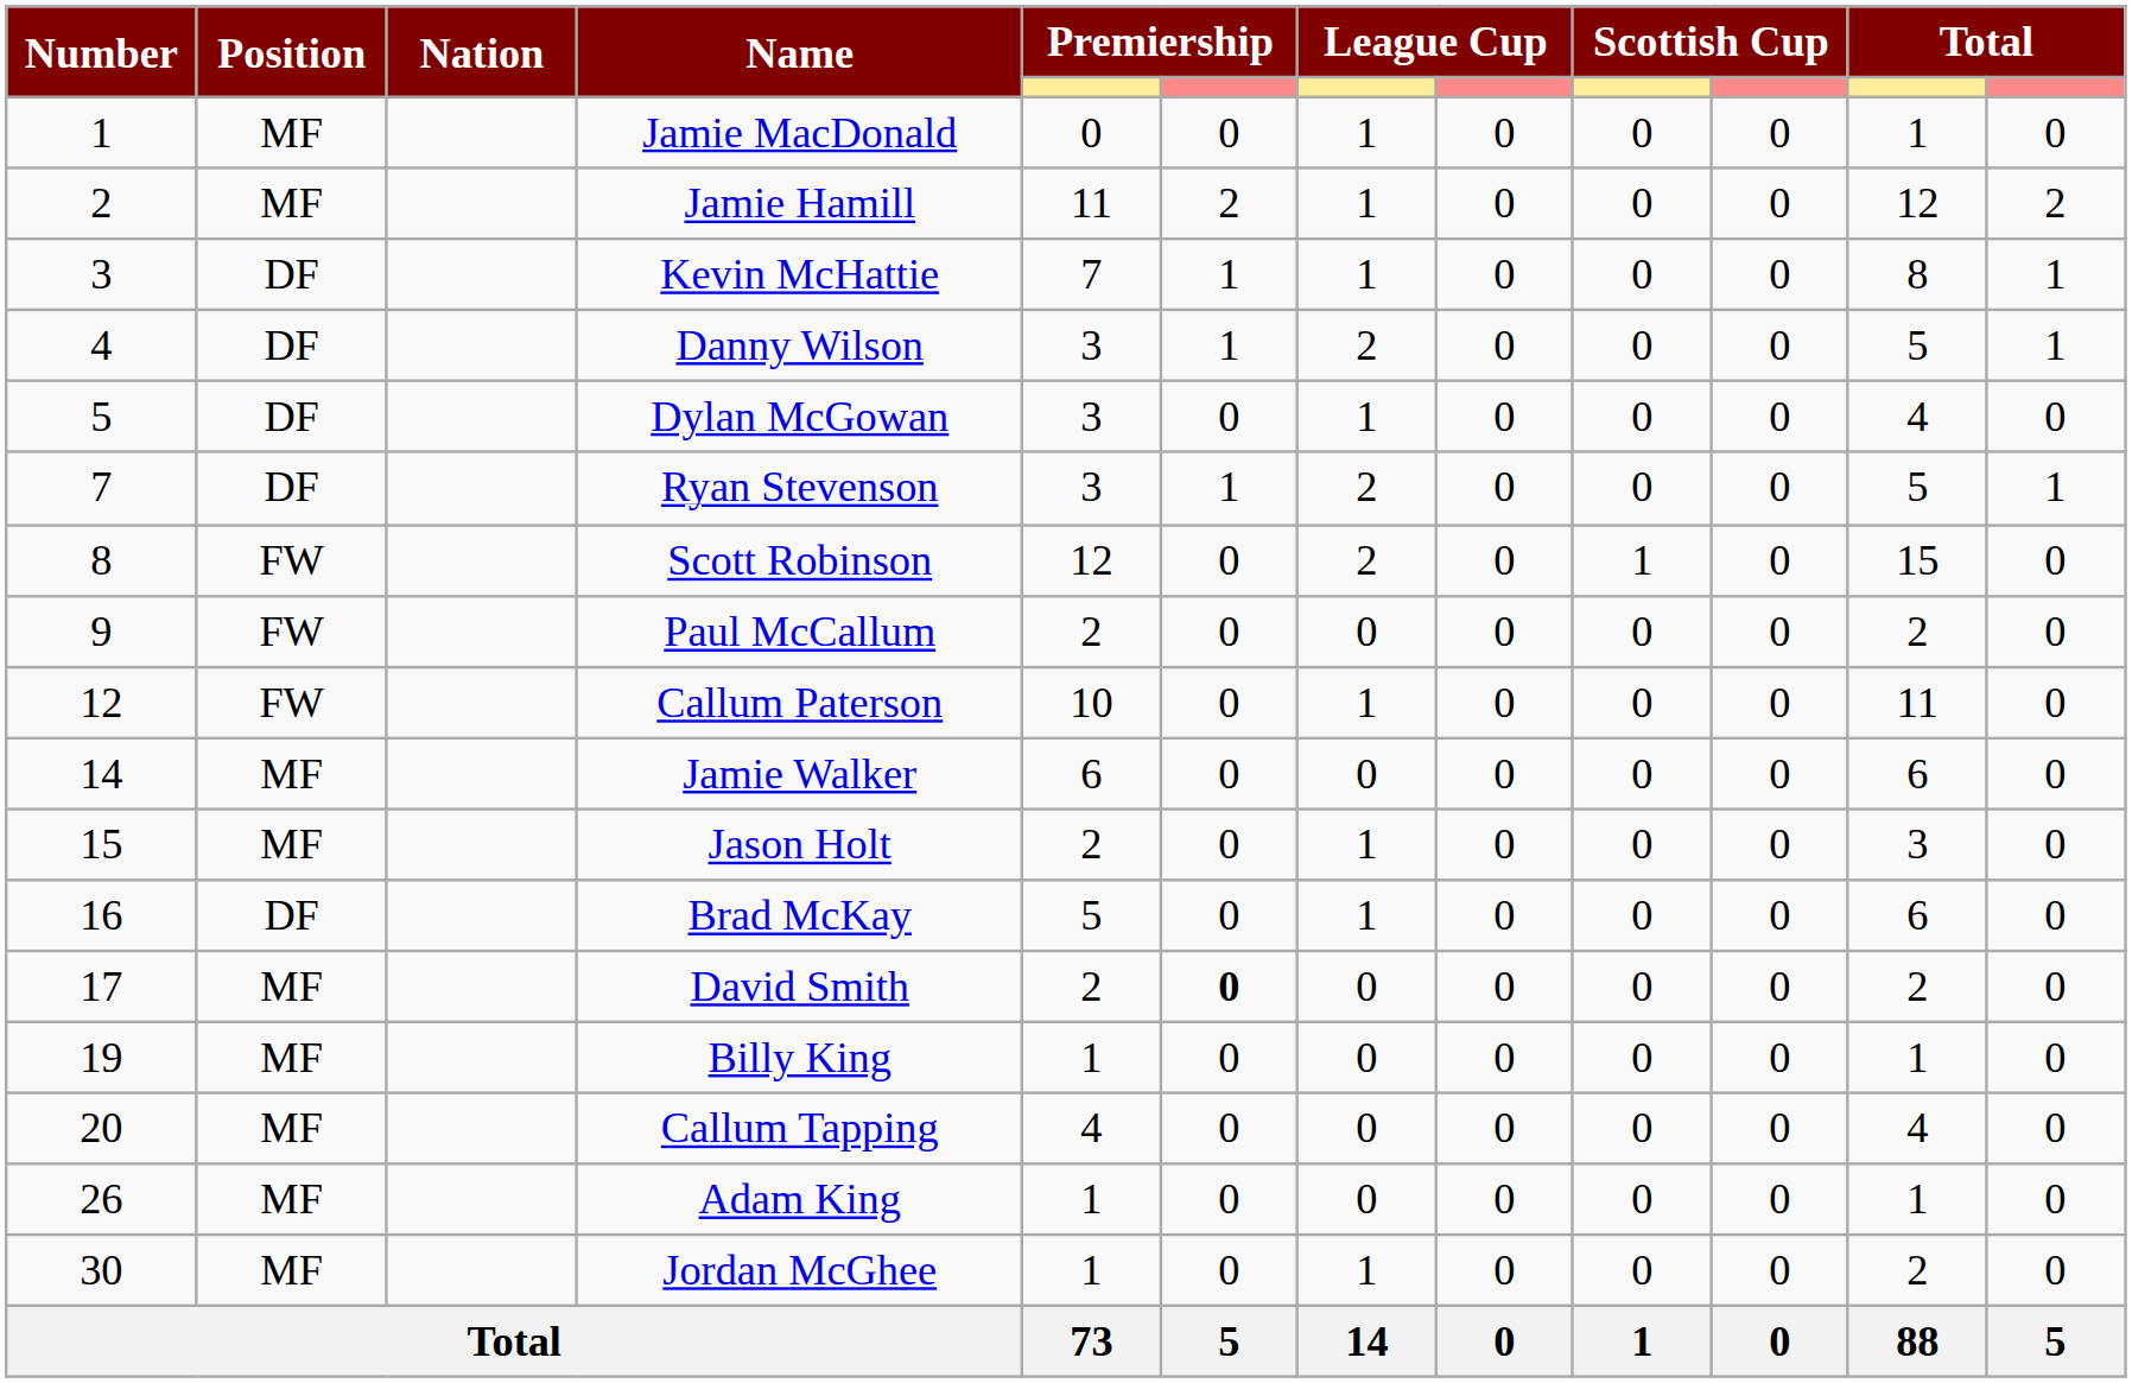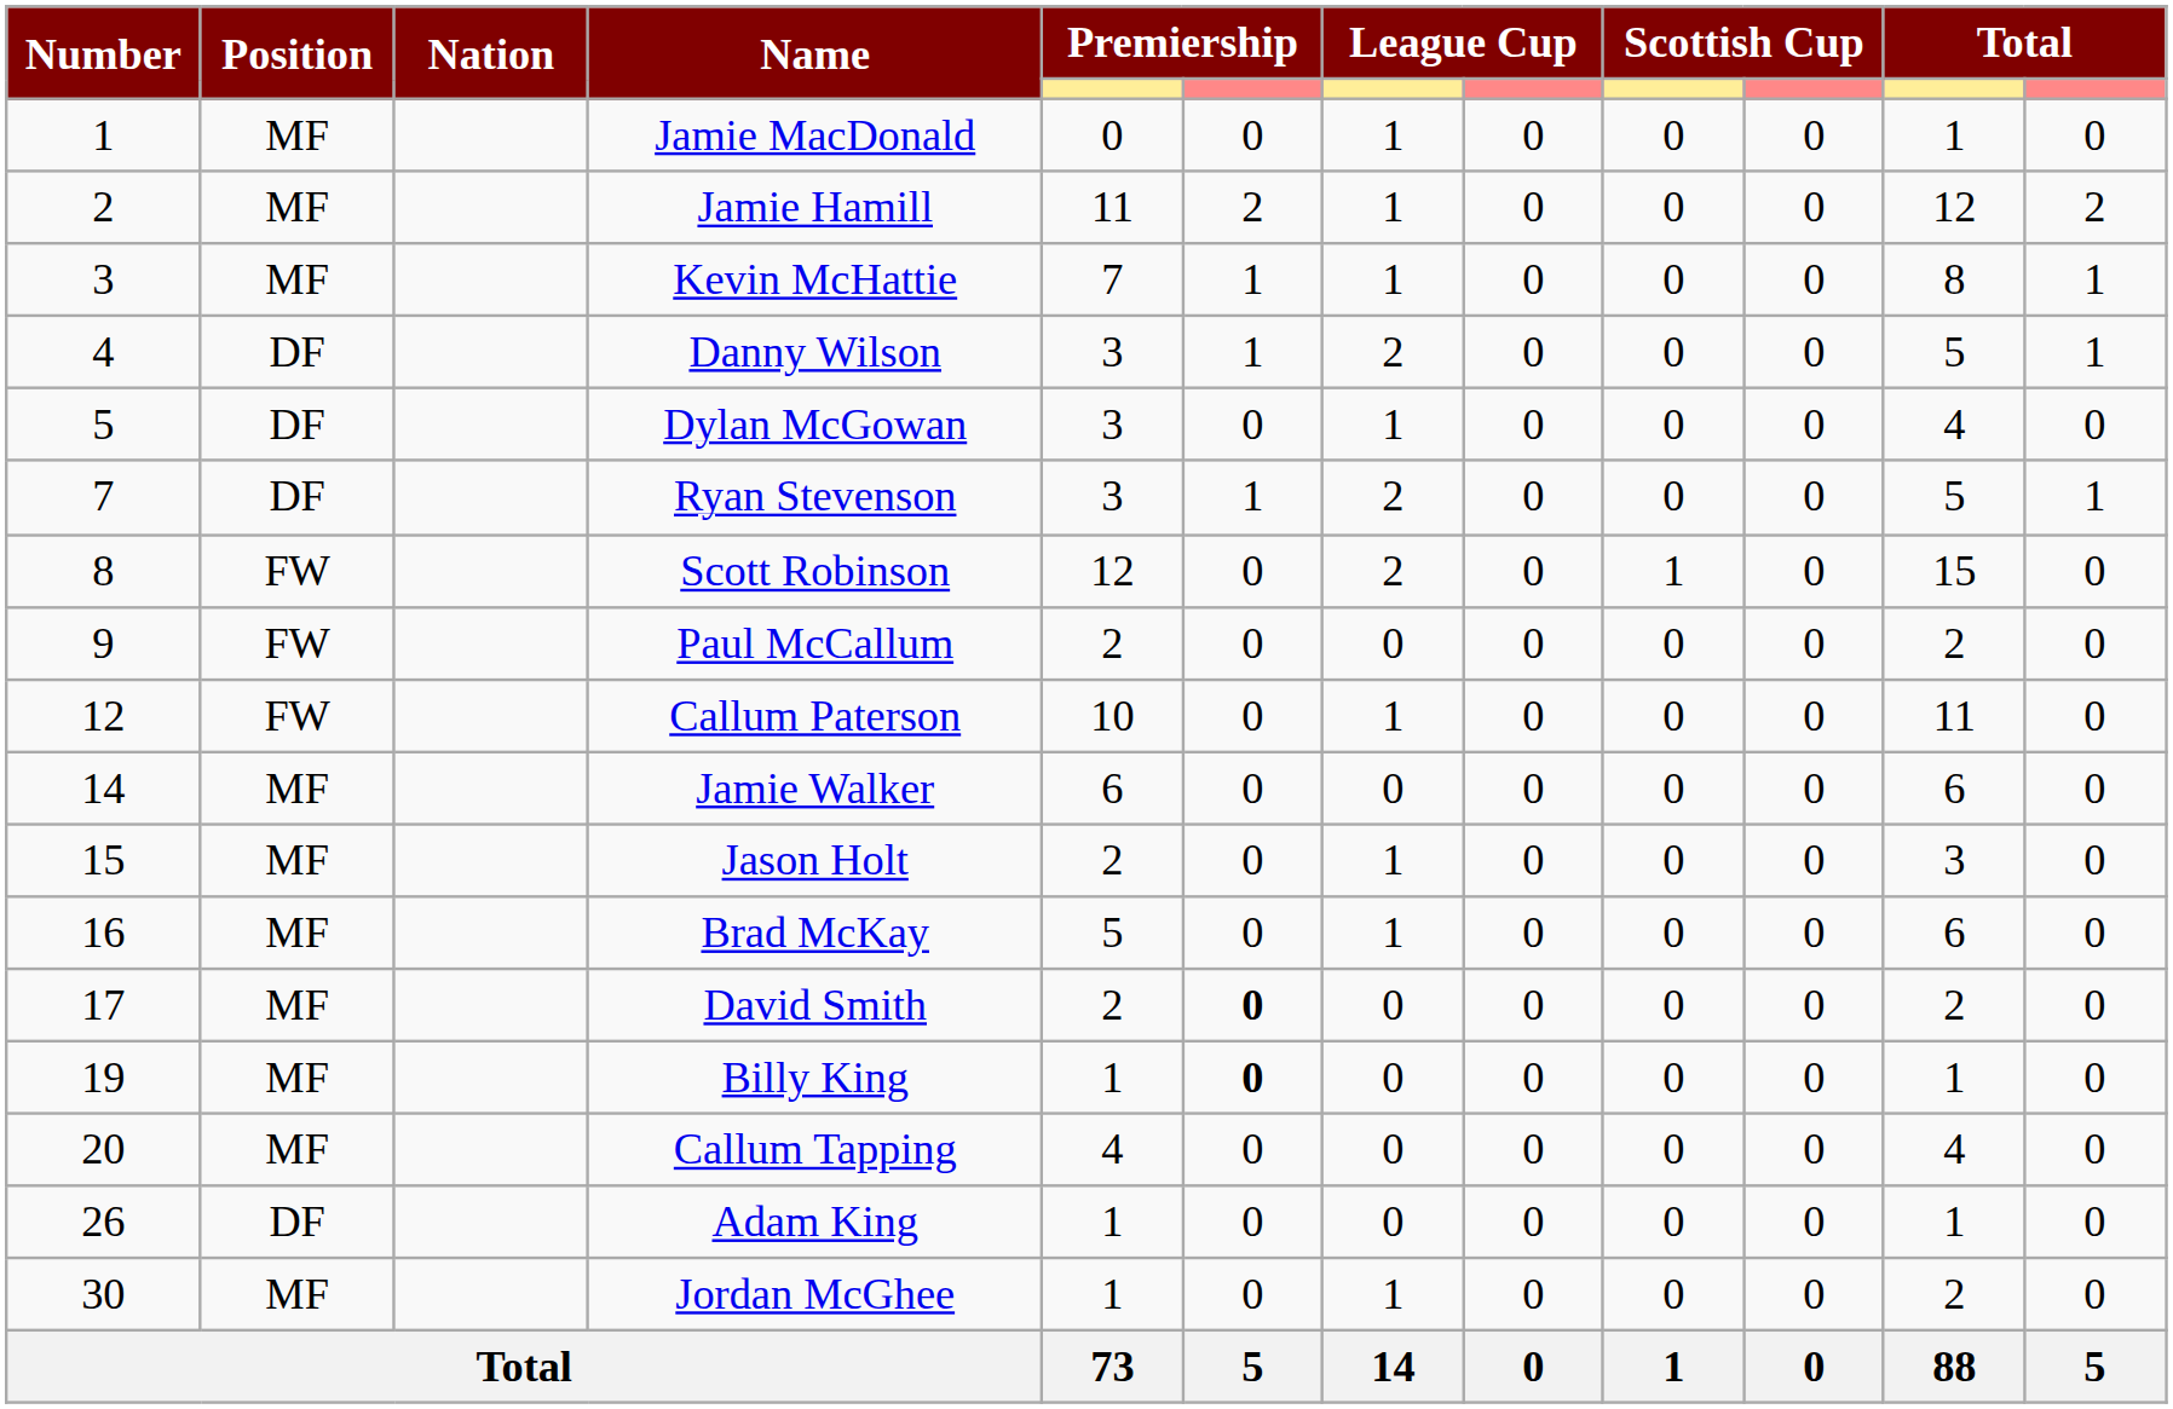Kevin McHattie | Position: DF -> MF
Brad McKay | Position: DF -> MF
Billy King | column 6: normal -> bold
Adam King | Position: MF -> DF
